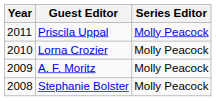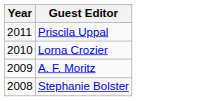- column: Series Editor | Molly Peacock | Molly Peacock | Molly Peacock | Molly Peacock
